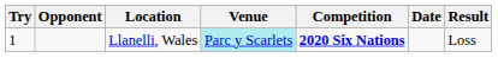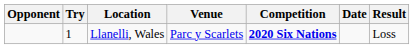columns swapped: Try <-> Opponent
Llanelli, Wales | Venue: paleturquoise background -> no background
